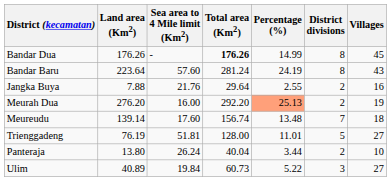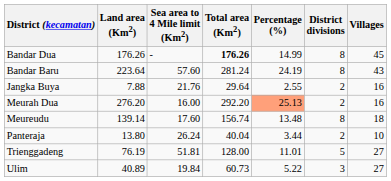Meurah Dua | Villages: 19 -> 16
Meureudu | District divisions: 7 -> 8
rows swapped: Panteraja <-> Trienggadeng
